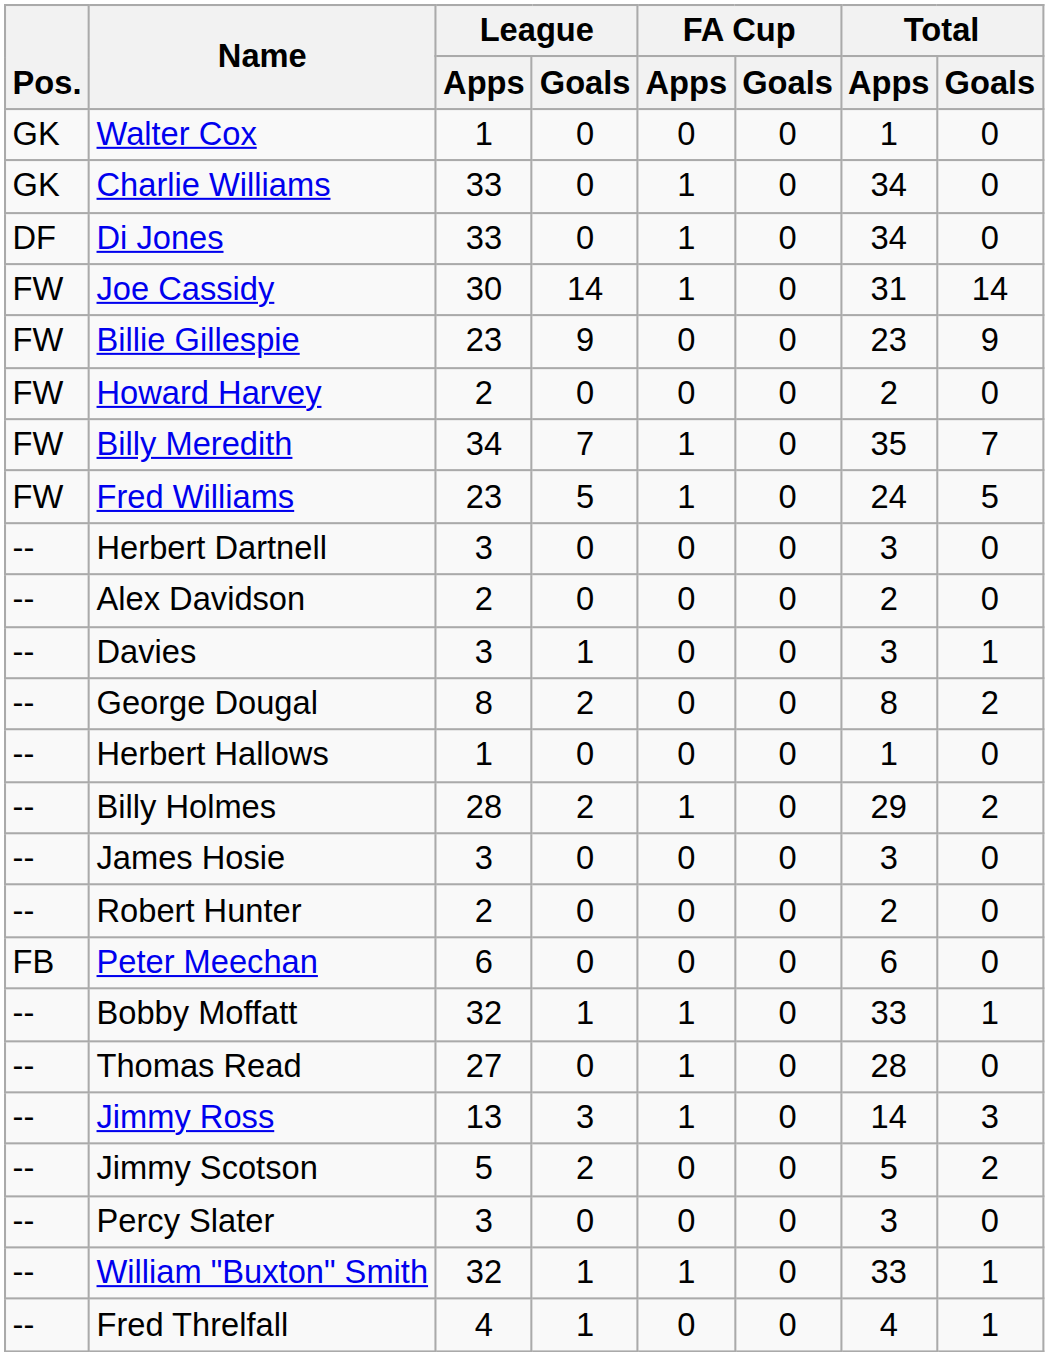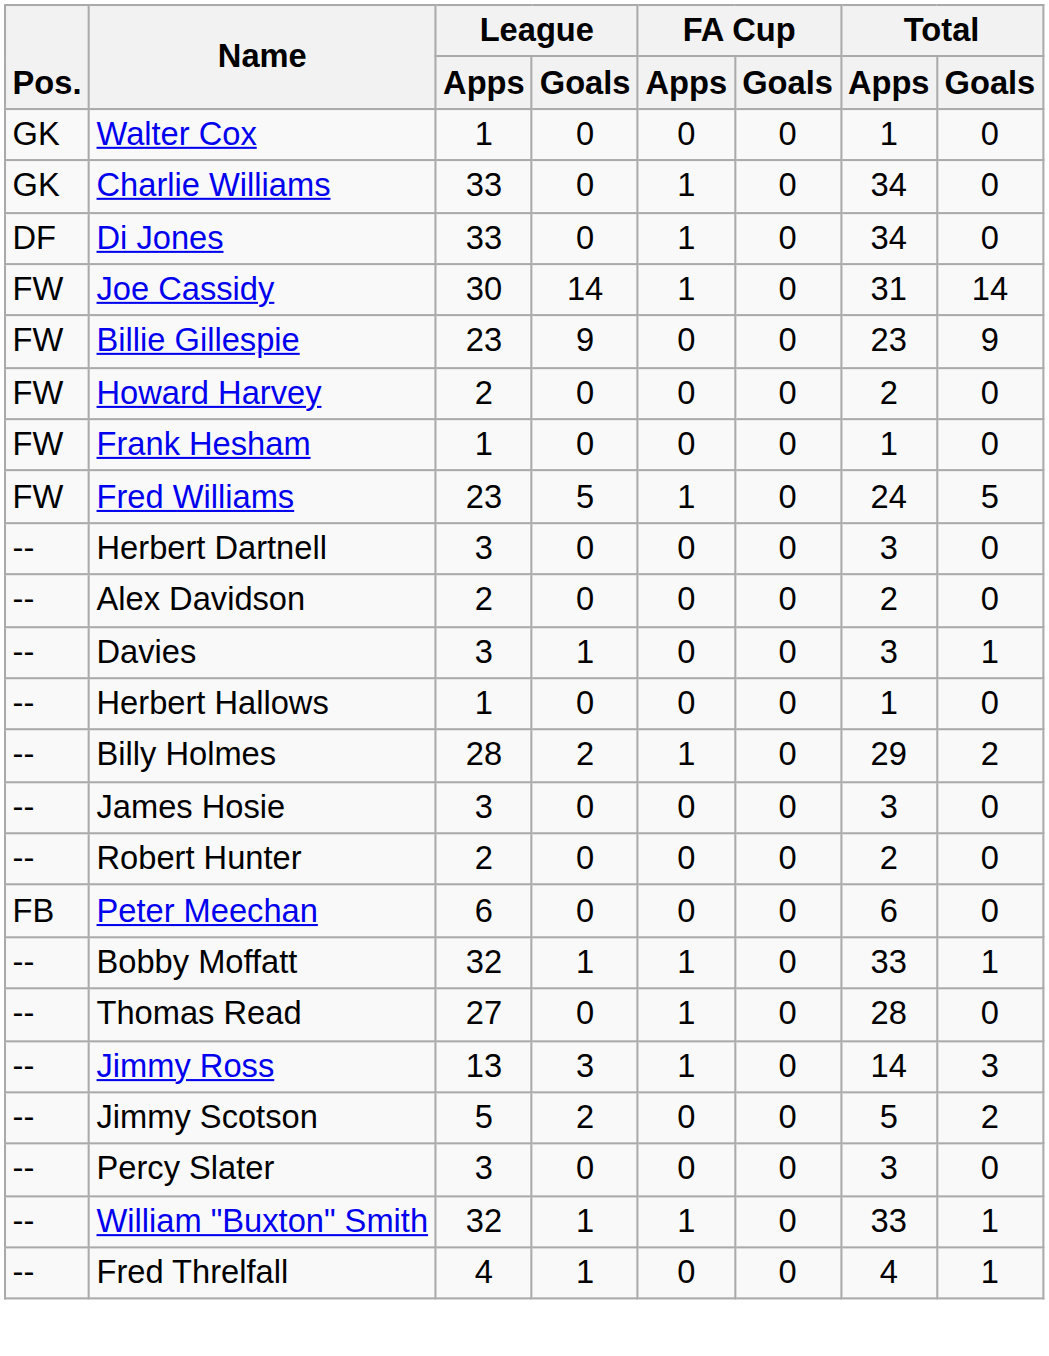+ row: FW | Frank Hesham | 1 | 0 | 0 | 0 | 1 | 0
- row: FW | Billy Meredith | 34 | 7 | 1 | 0 | 35 | 7
- row: -- | George Dougal | 8 | 2 | 0 | 0 | 8 | 2
